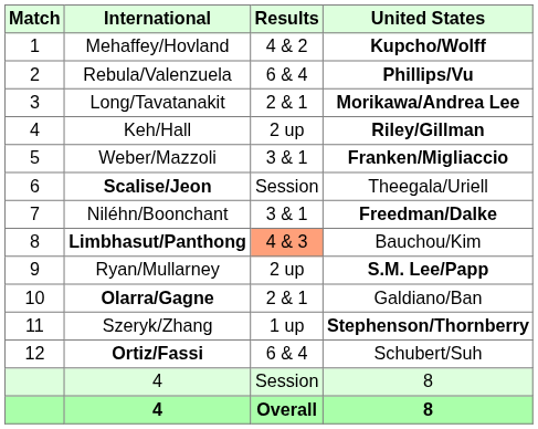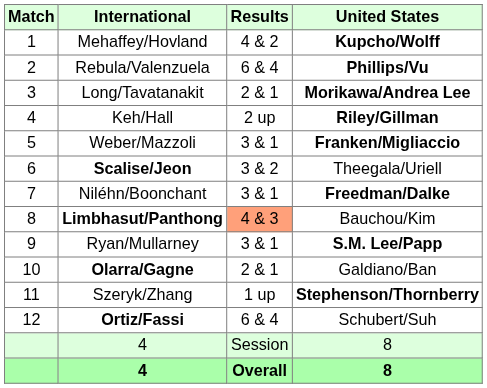Scalise/Jeon | Results: Session -> 3 & 2
Ryan/Mullarney | Results: 2 up -> 3 & 1
